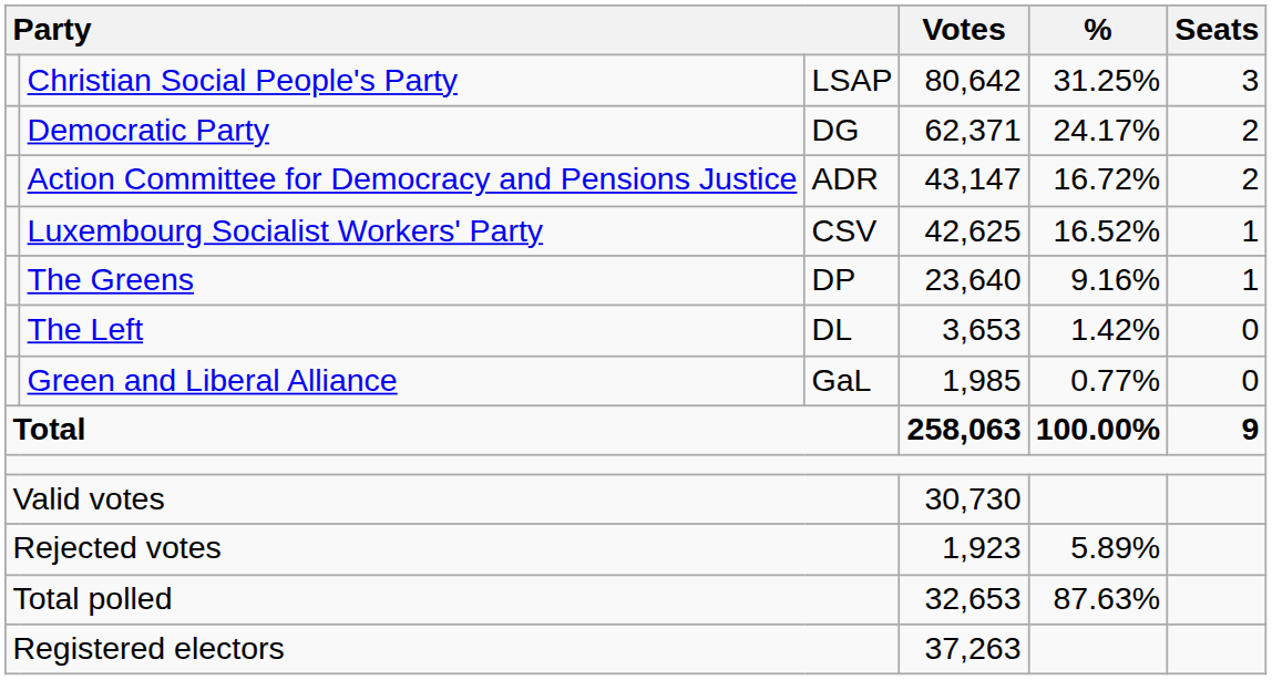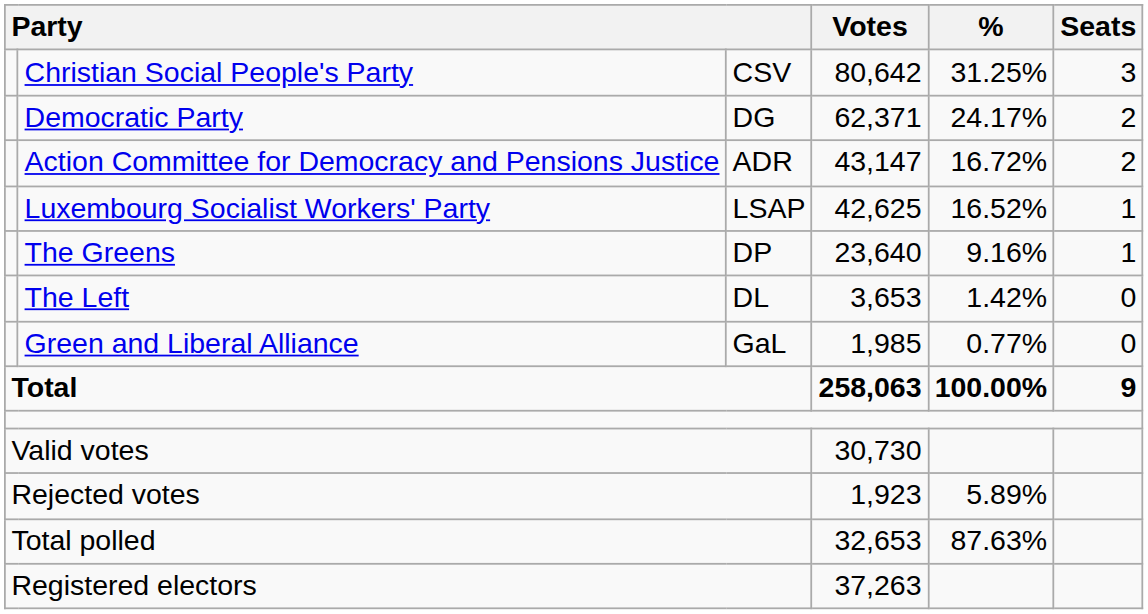Christian Social People's Party | column 3: LSAP -> CSV
Luxembourg Socialist Workers' Party | column 3: CSV -> LSAP
